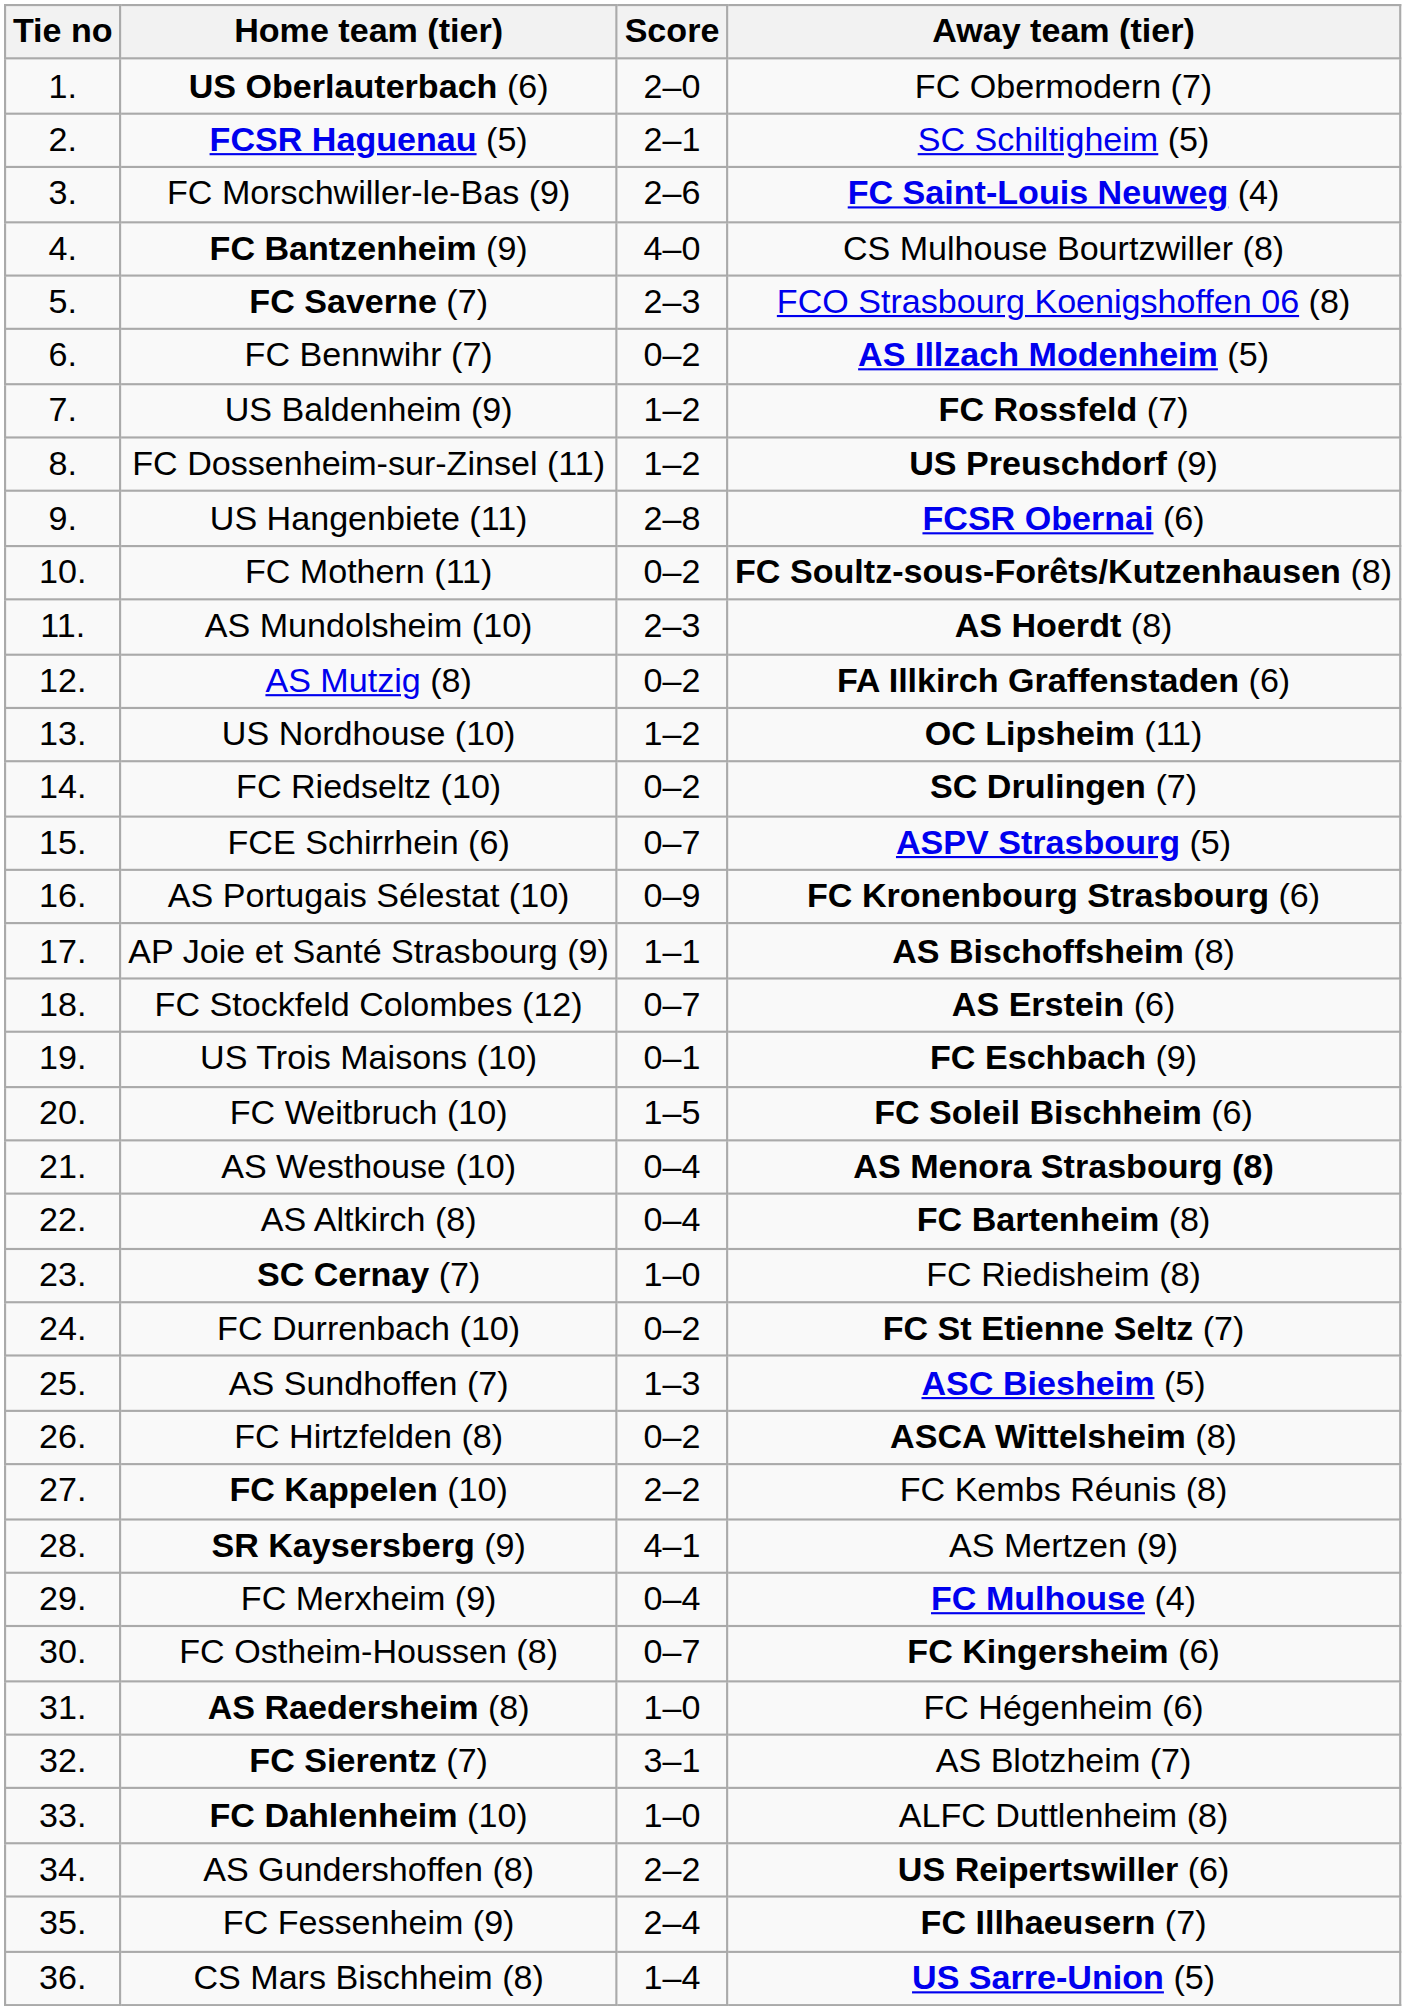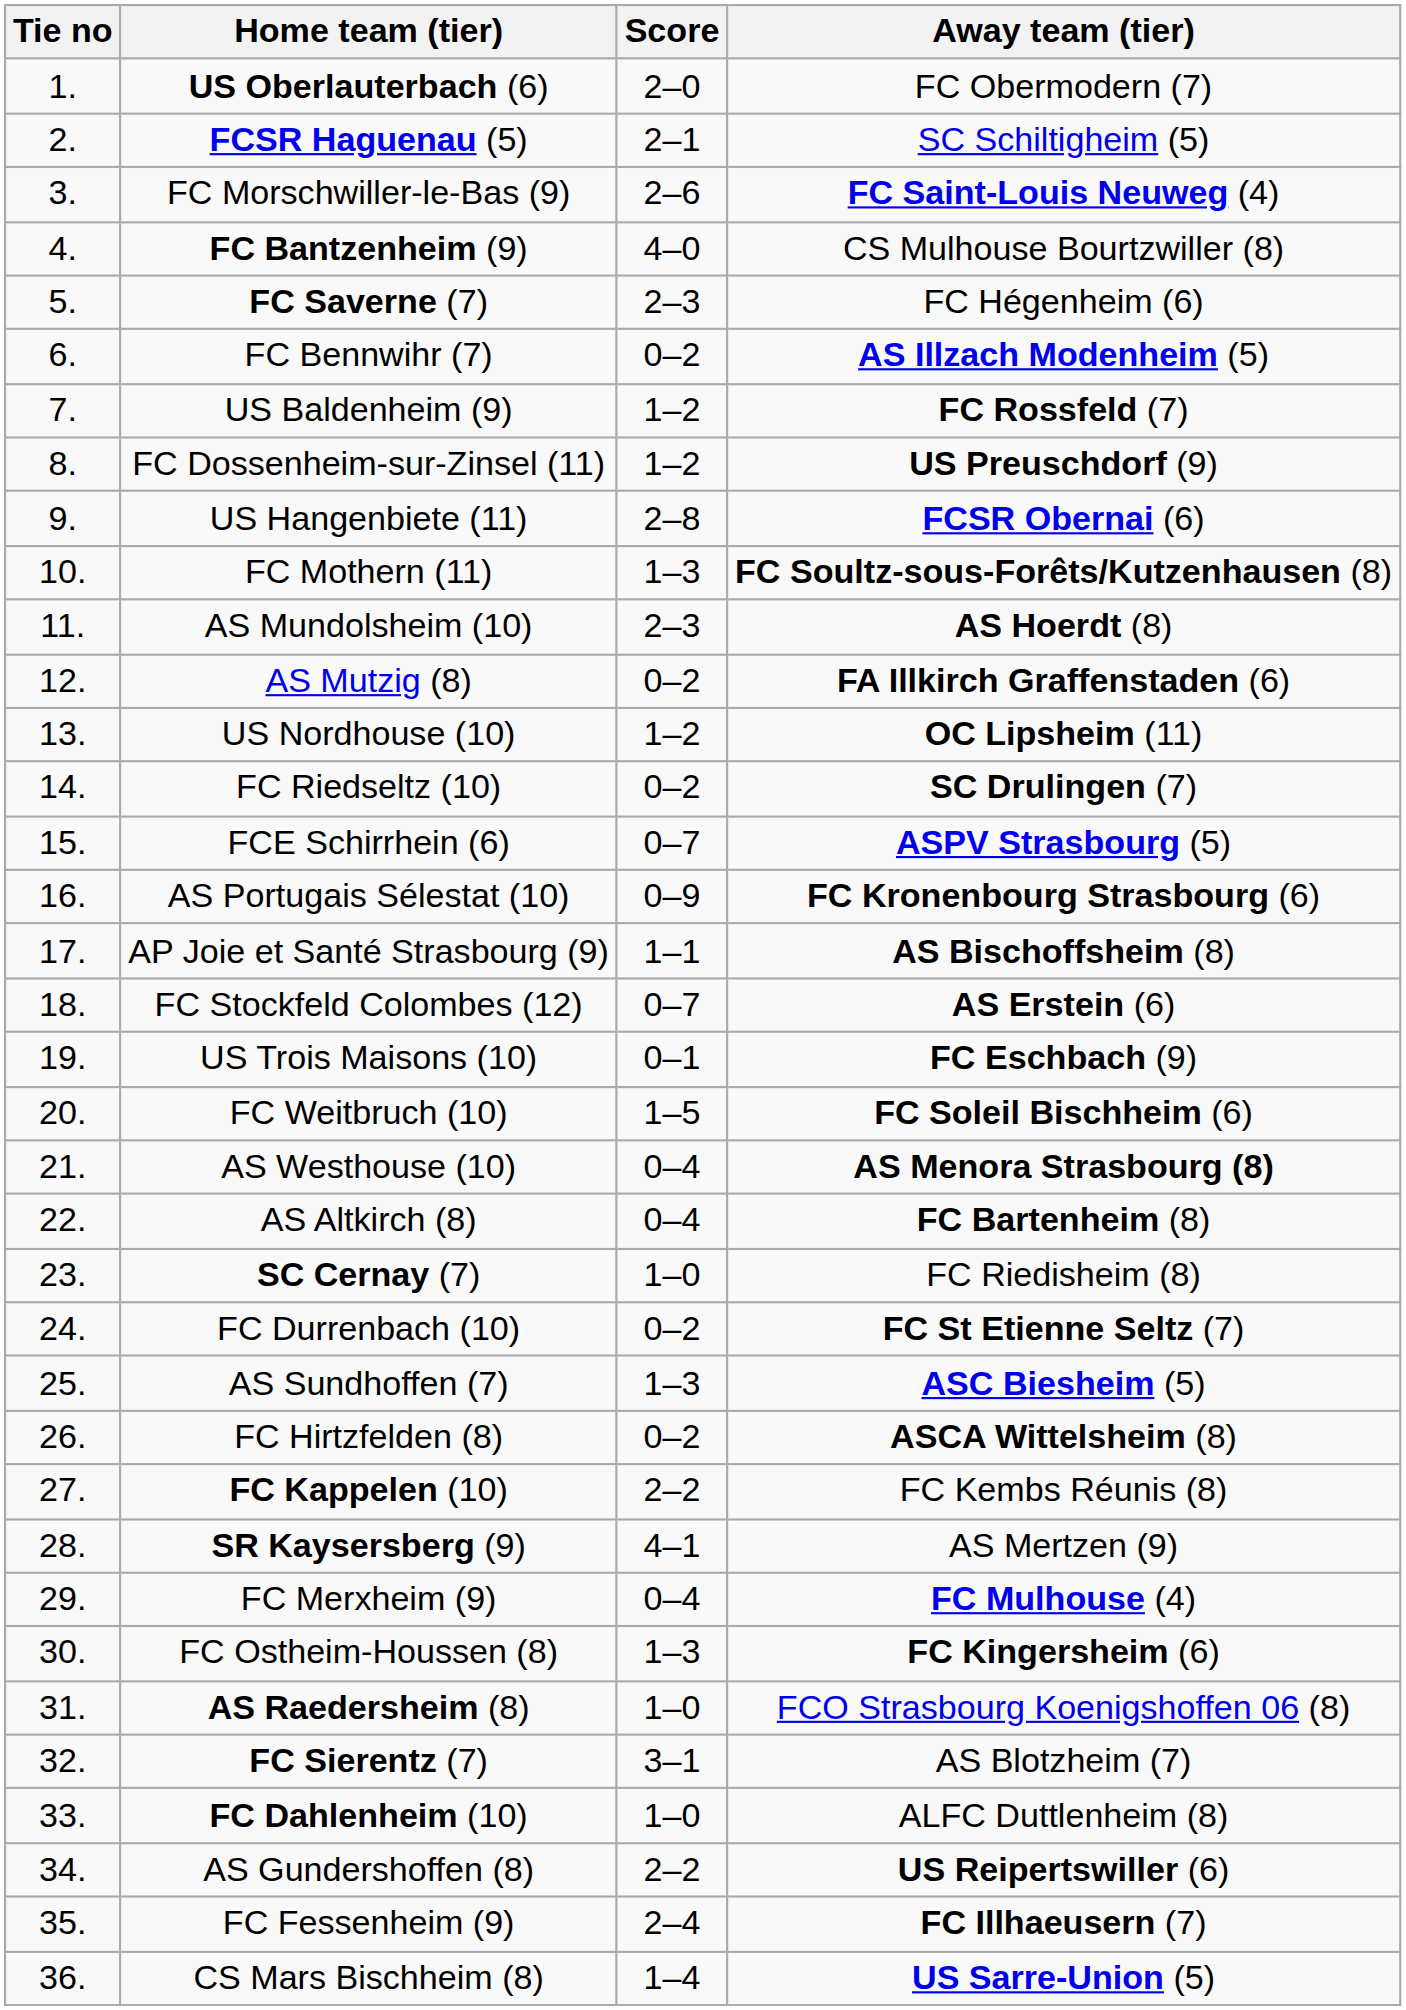FC Saverne (7) | Away team (tier): FCO Strasbourg Koenigshoffen 06 (8) -> FC Hégenheim (6)
FC Mothern (11) | Score: 0–2 -> 1–3
FC Ostheim-Houssen (8) | Score: 0–7 -> 1–3
AS Raedersheim (8) | Away team (tier): FC Hégenheim (6) -> FCO Strasbourg Koenigshoffen 06 (8)
